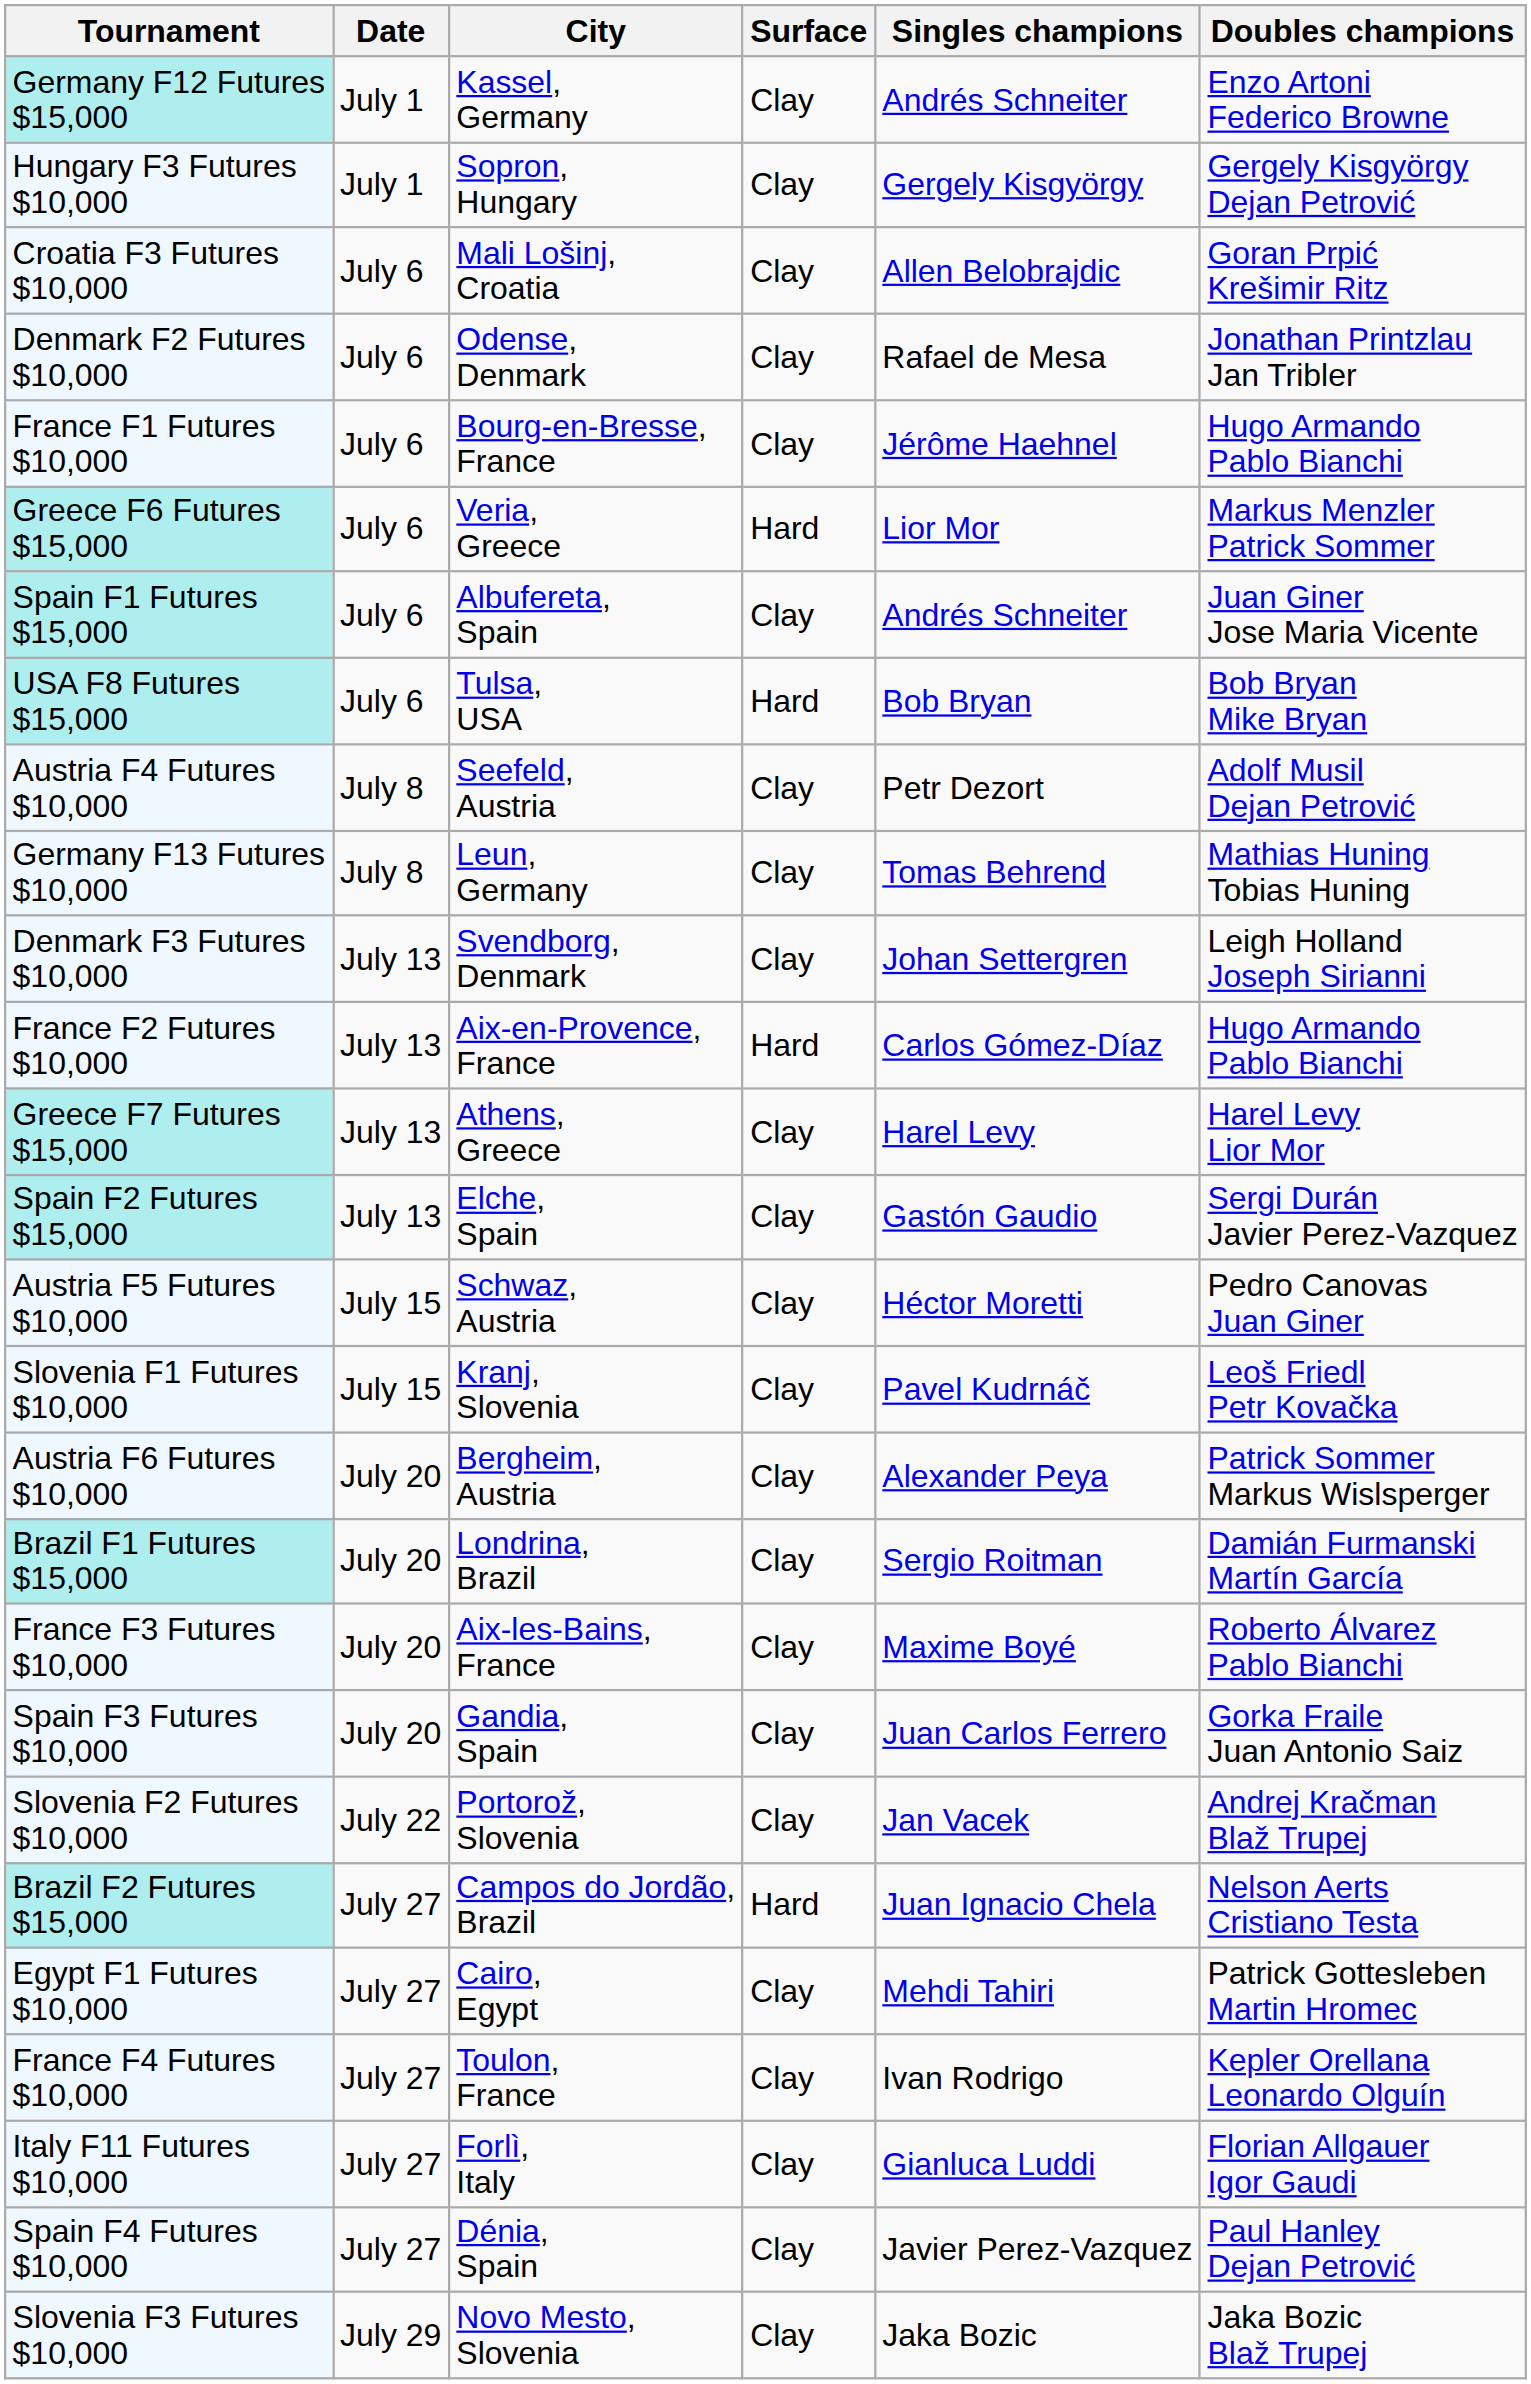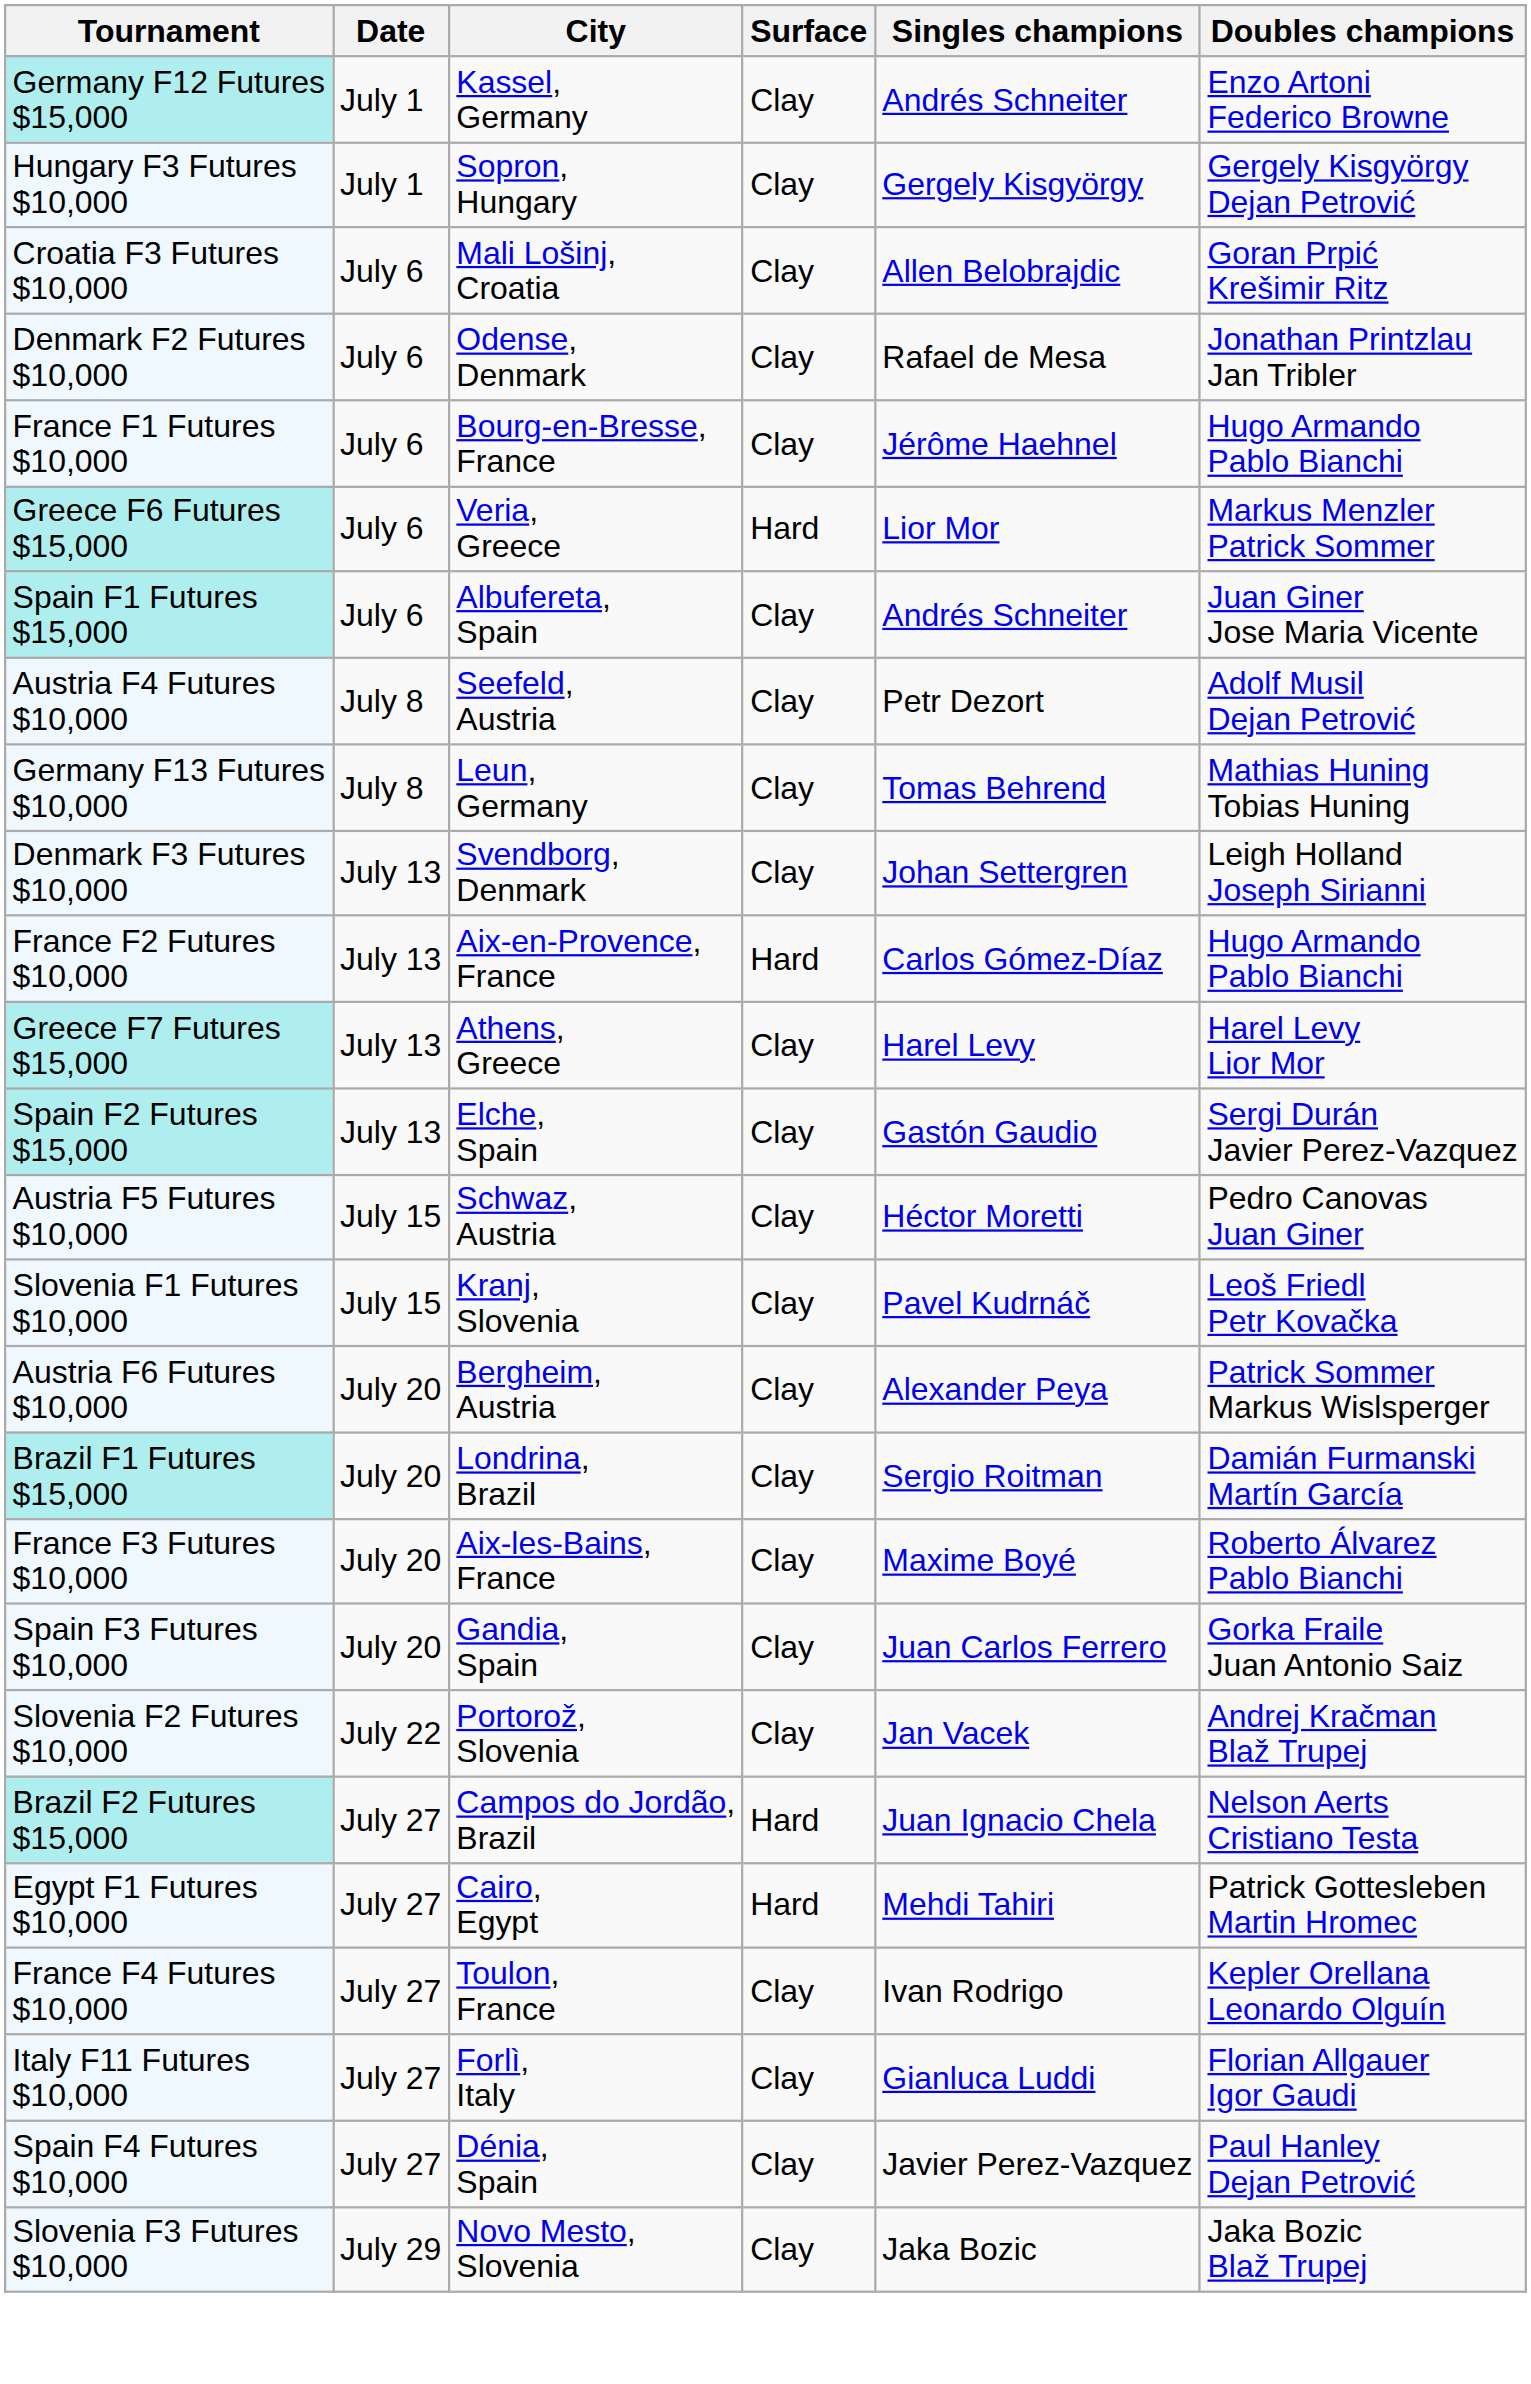- row: USA F8 Futures $15,000 | July 6 | Tulsa, USA | Hard | Bob Bryan | Bob Bryan Mike Bryan
Egypt F1 Futures $10,000 | Surface: Clay -> Hard
